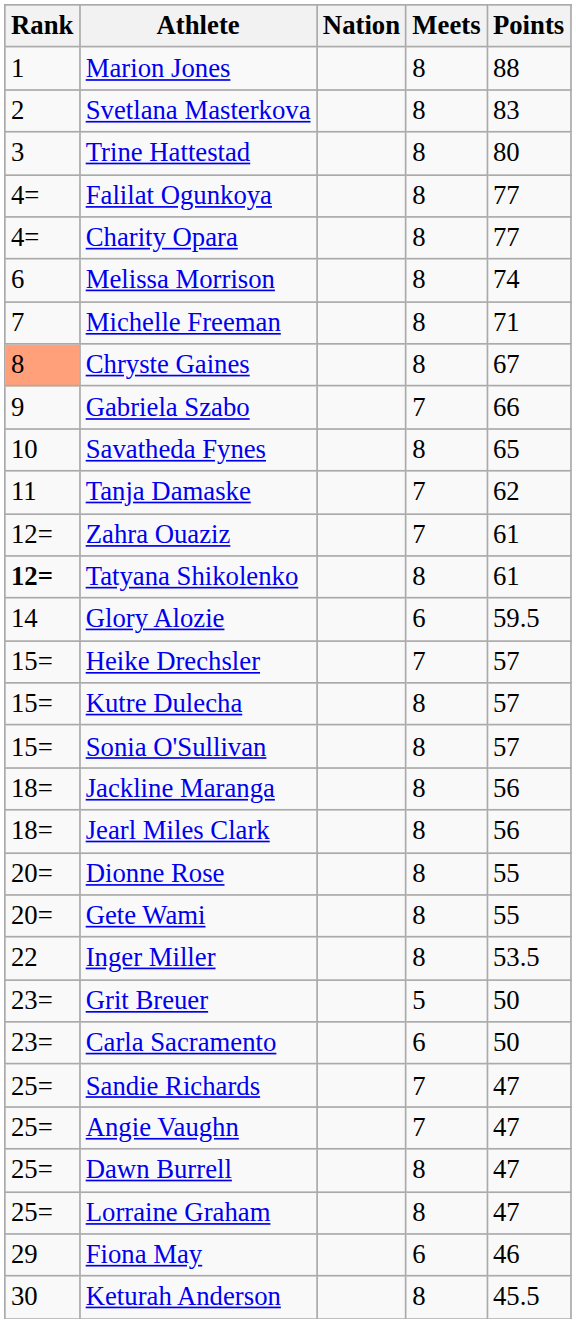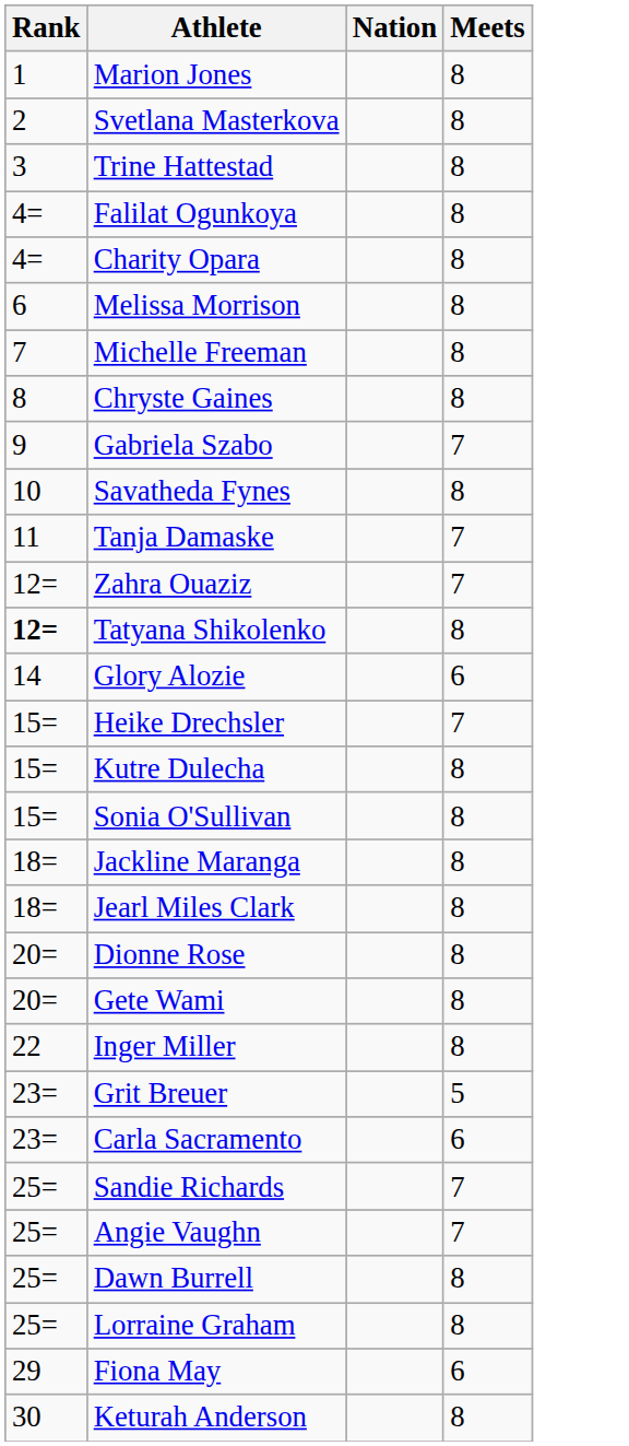- column: Points | 88 | 83 | 80 | 77 | 77 | 74 | 71 | 67 | 66 | 65 | 62 | 61 | 61 | 59.5 | 57 | 57 | 57 | 56 | 56 | 55 | 55 | 53.5 | 50 | 50 | 47 | 47 | 47 | 47 | 46 | 45.5
Chryste Gaines | Rank: lightsalmon background -> no background
